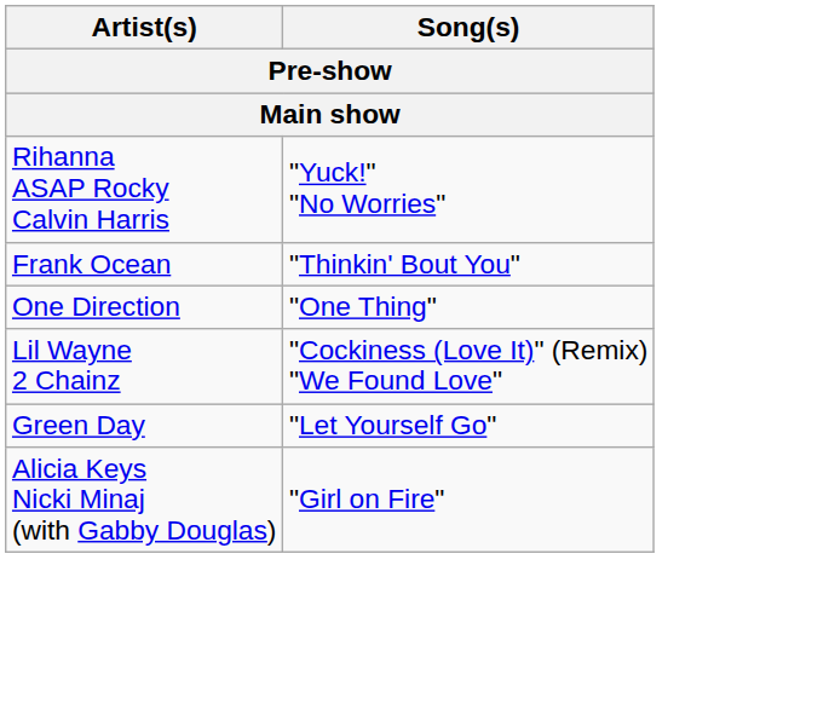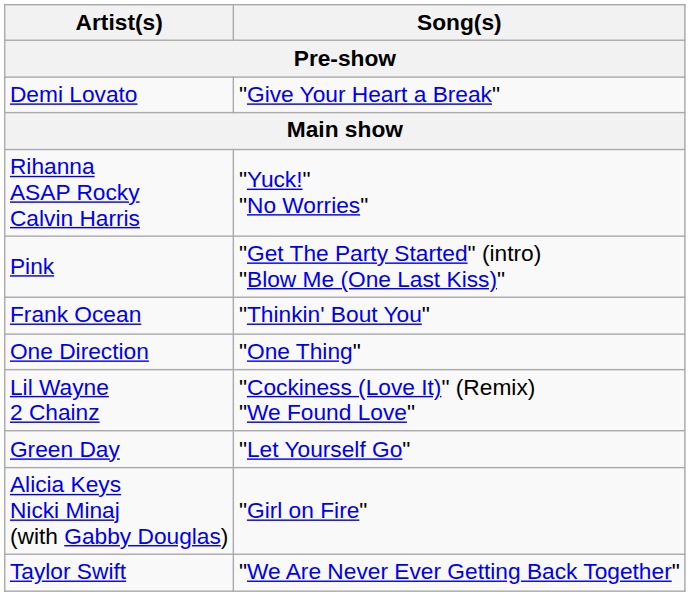+ row: Demi Lovato | "Give Your Heart a Break"
+ row: Pink | "Get The Party Started" (intro) "Blow Me (One Last Kiss)"
+ row: Taylor Swift | "We Are Never Ever Getting Back Together"
